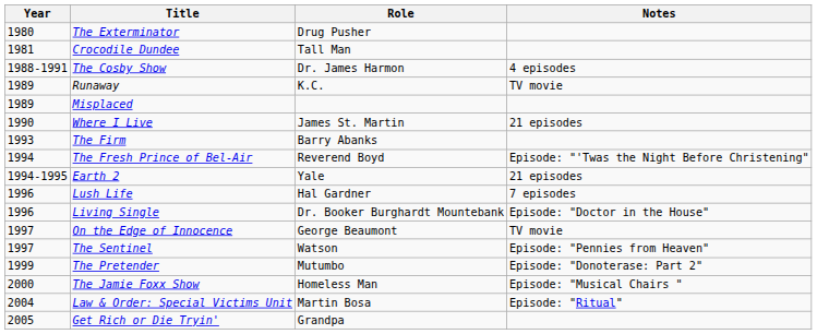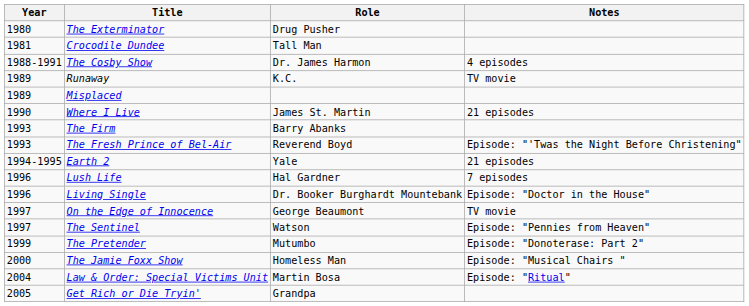The Fresh Prince of Bel-Air | Year: 1994 -> 1993
